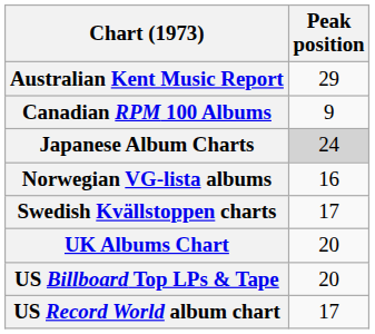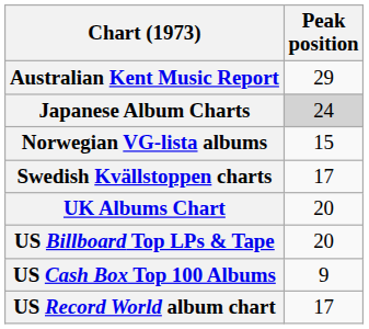- row: Canadian RPM 100 Albums | 9
Norwegian VG-lista albums | Peak position: 16 -> 15
+ row: US Cash Box Top 100 Albums | 9
